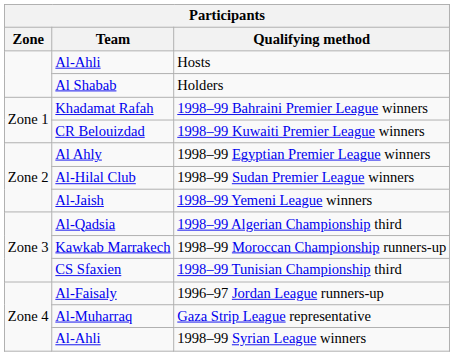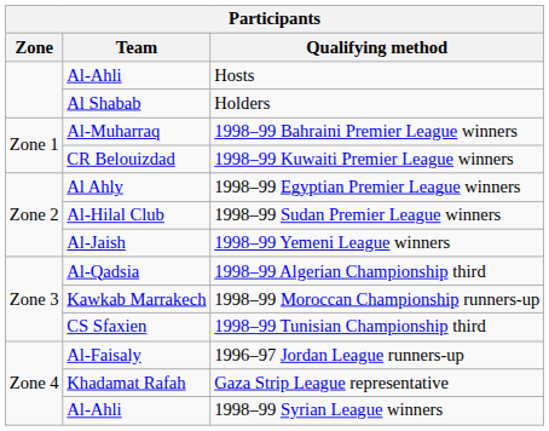1998–99 Bahraini Premier League winners | Team: Khadamat Rafah -> Al-Muharraq
Gaza Strip League representative | Team: Al-Muharraq -> Khadamat Rafah
